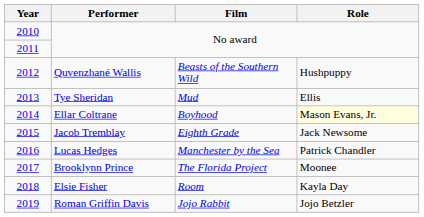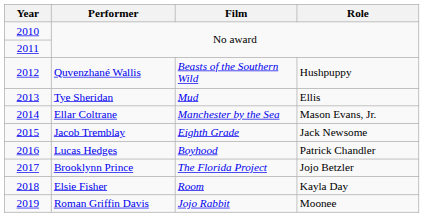Ellar Coltrane | Film: Boyhood -> Manchester by the Sea
Ellar Coltrane | Role: lightyellow background -> no background
Lucas Hedges | Film: Manchester by the Sea -> Boyhood
Brooklynn Prince | Role: Moonee -> Jojo Betzler
Roman Griffin Davis | Role: Jojo Betzler -> Moonee
